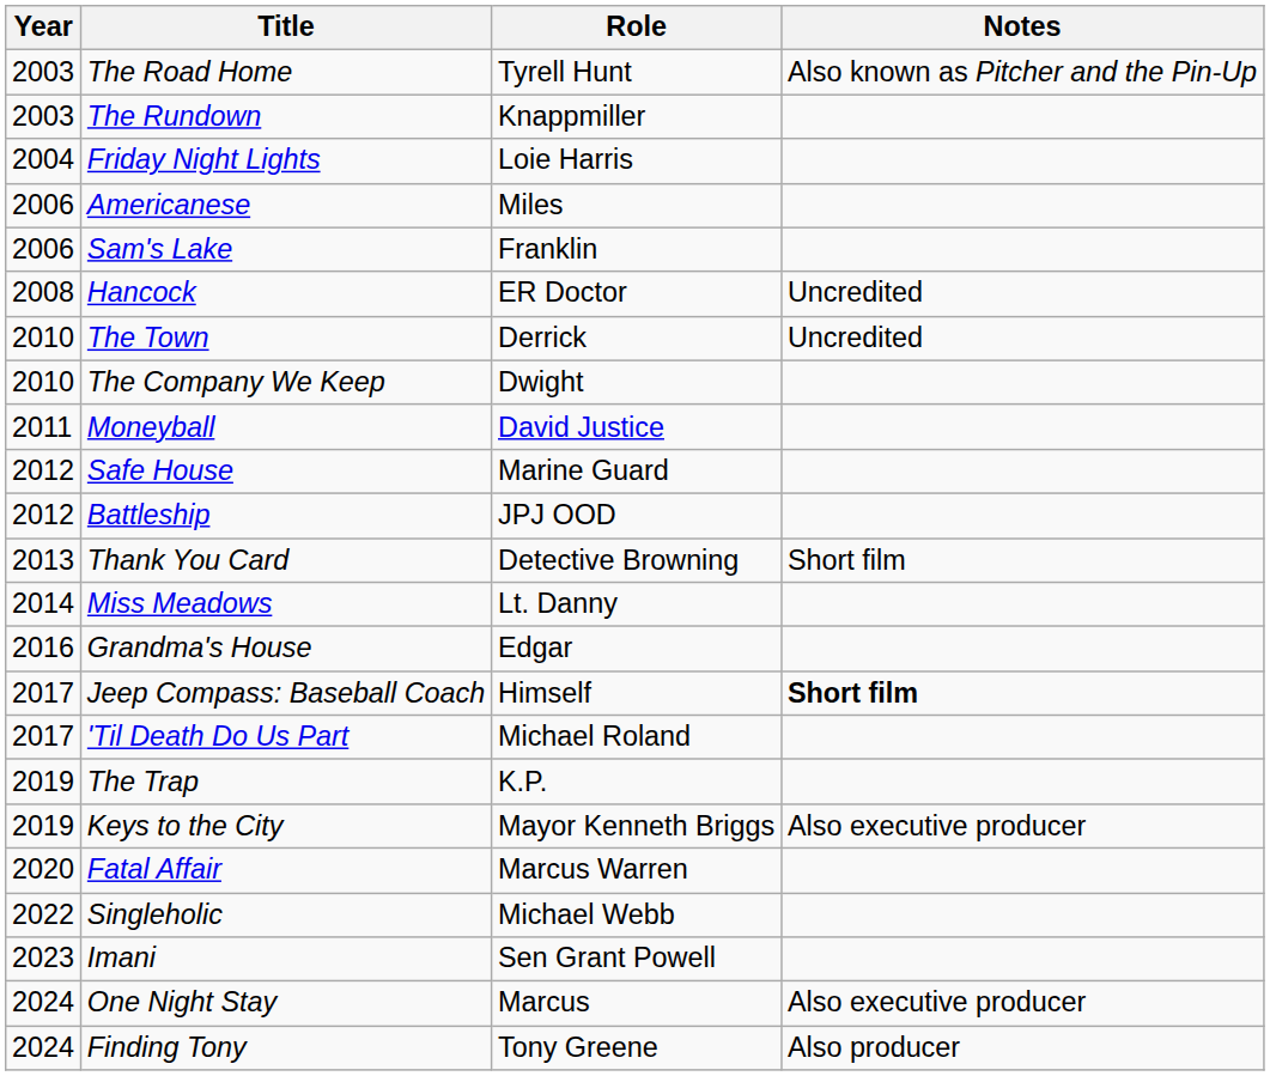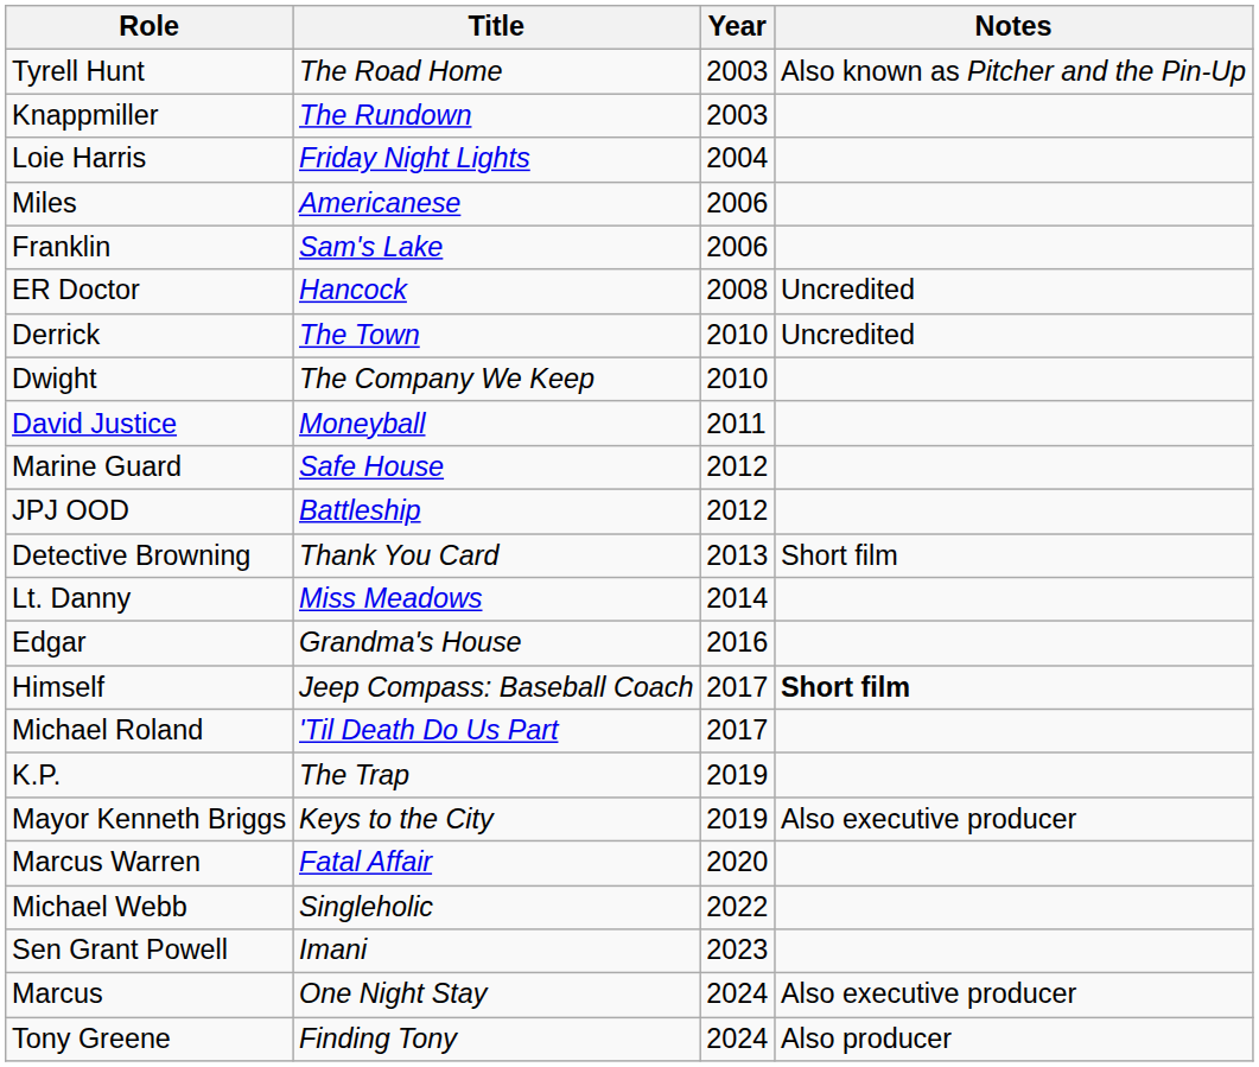columns swapped: Year <-> Role
